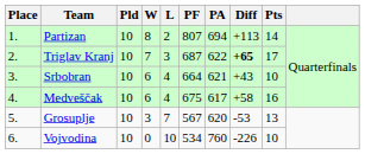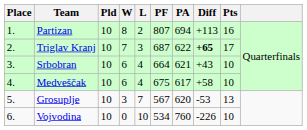Partizan | Pts: 14 -> 16
Medveščak | Pts: 16 -> 10
